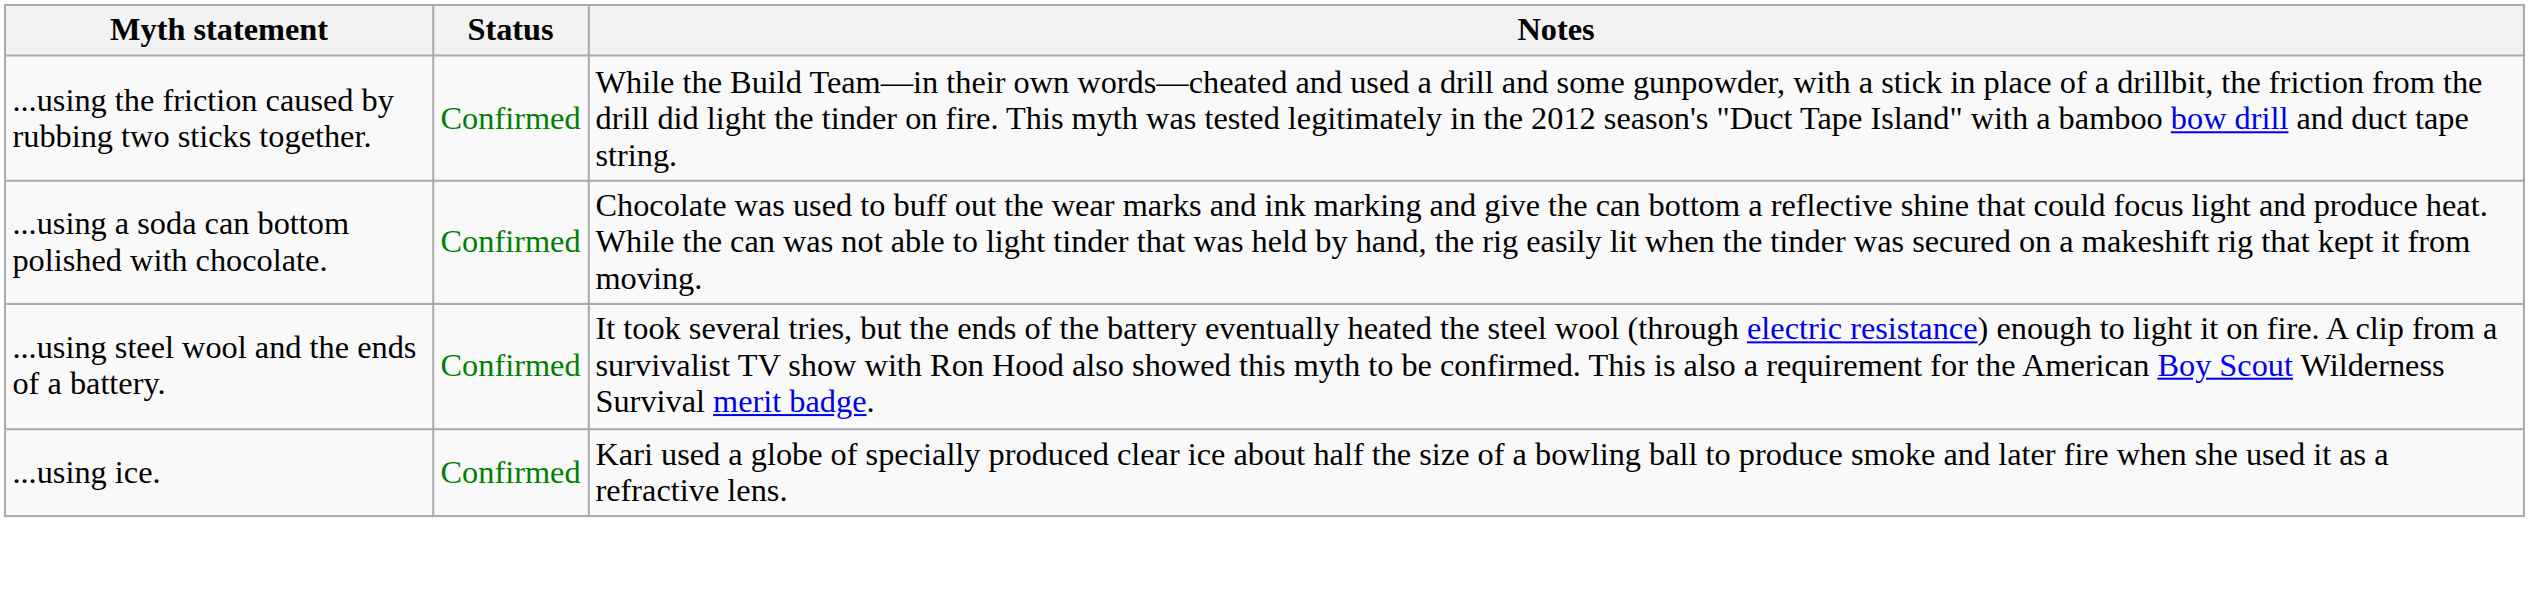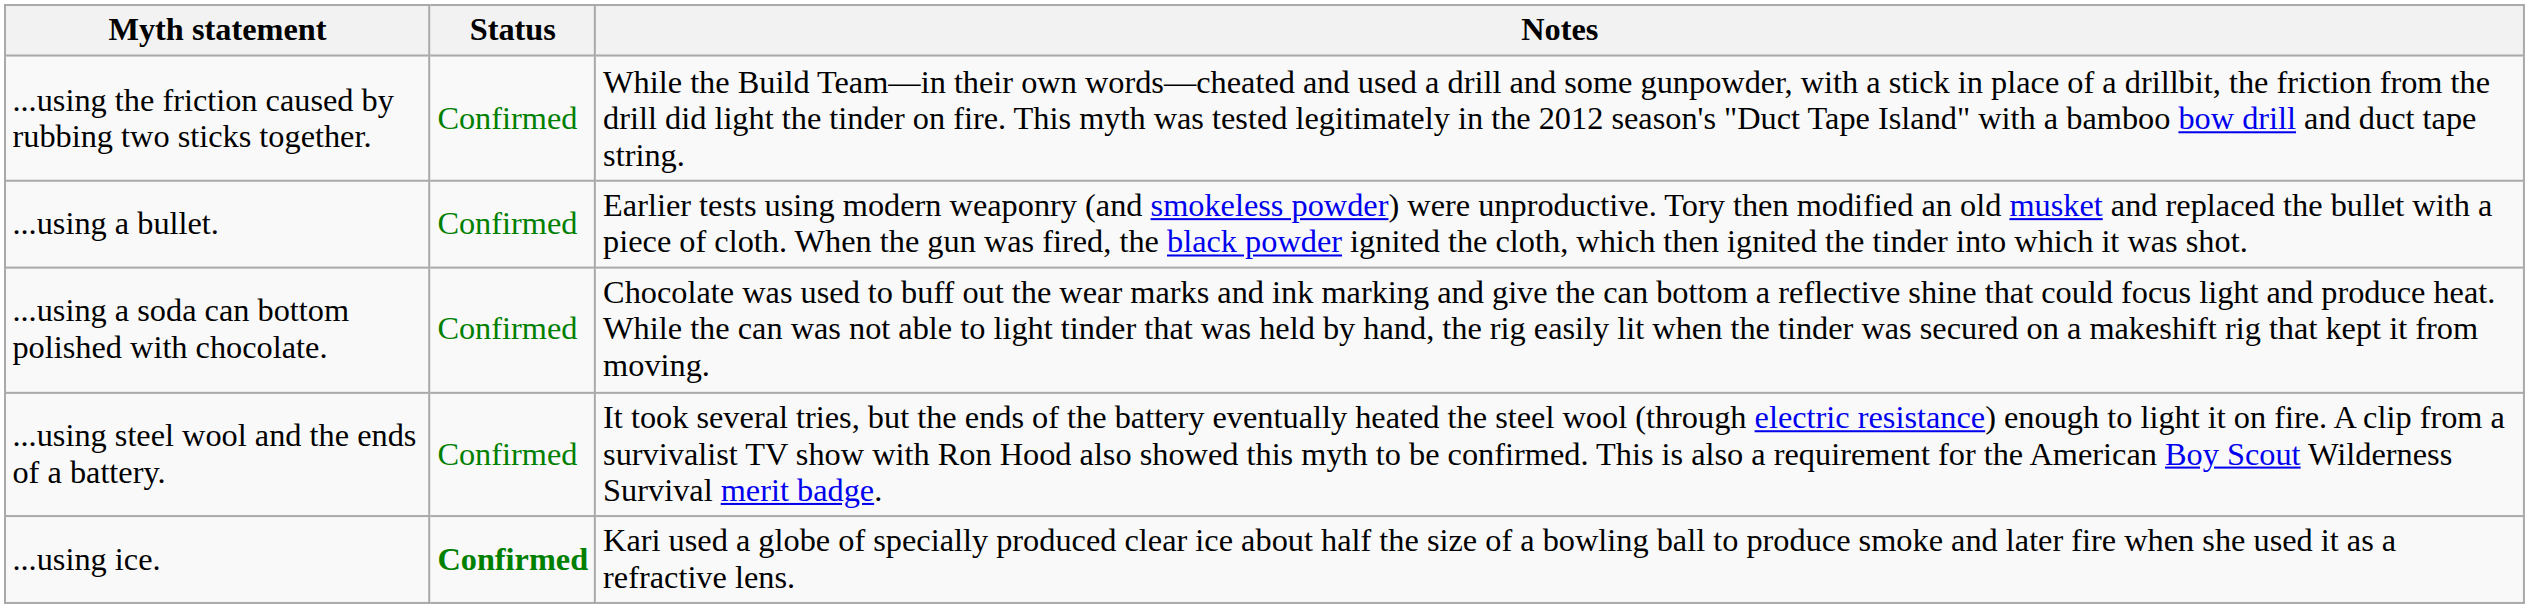+ row: ...using a bullet. | Confirmed | Earlier tests using modern weaponry (and smokeless powder) were unproductive. Tory then modified an old musket and replaced the bullet with a piece of cloth. When the gun was fired, the black powder ignited the cloth, which then ignited the tinder into which it was shot.
...using ice. | Status: normal -> bold
